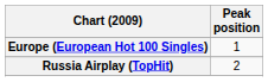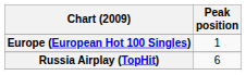Russia Airplay (TopHit) | Peak position: 2 -> 6
